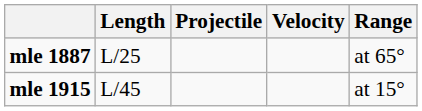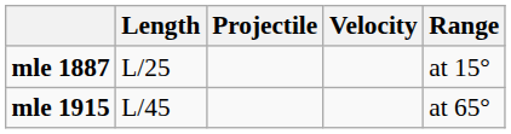mle 1887 | Range: at 65° -> at 15°
mle 1915 | Range: at 15° -> at 65°
